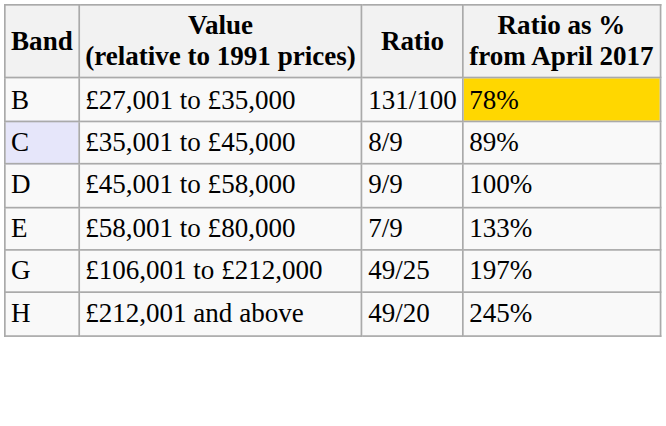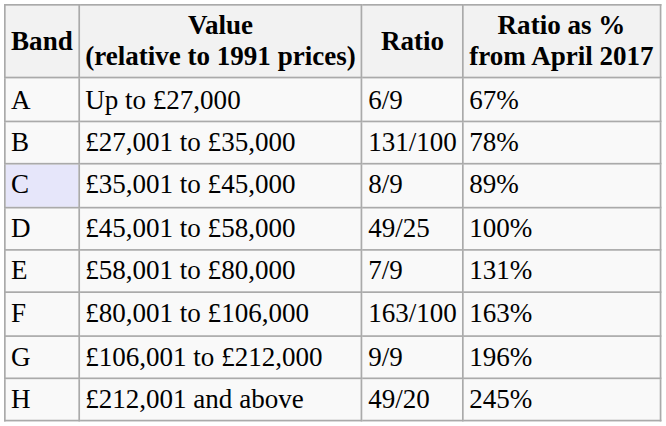+ row: A | Up to £27,000 | 6/9 | 67%
£27,001 to £35,000 | Ratio as % from April 2017: gold background -> no background
£45,001 to £58,000 | Ratio: 9/9 -> 49/25
£58,001 to £80,000 | Ratio as % from April 2017: 133% -> 131%
+ row: F | £80,001 to £106,000 | 163/100 | 163%
£106,001 to £212,000 | Ratio: 49/25 -> 9/9
£106,001 to £212,000 | Ratio as % from April 2017: 197% -> 196%
